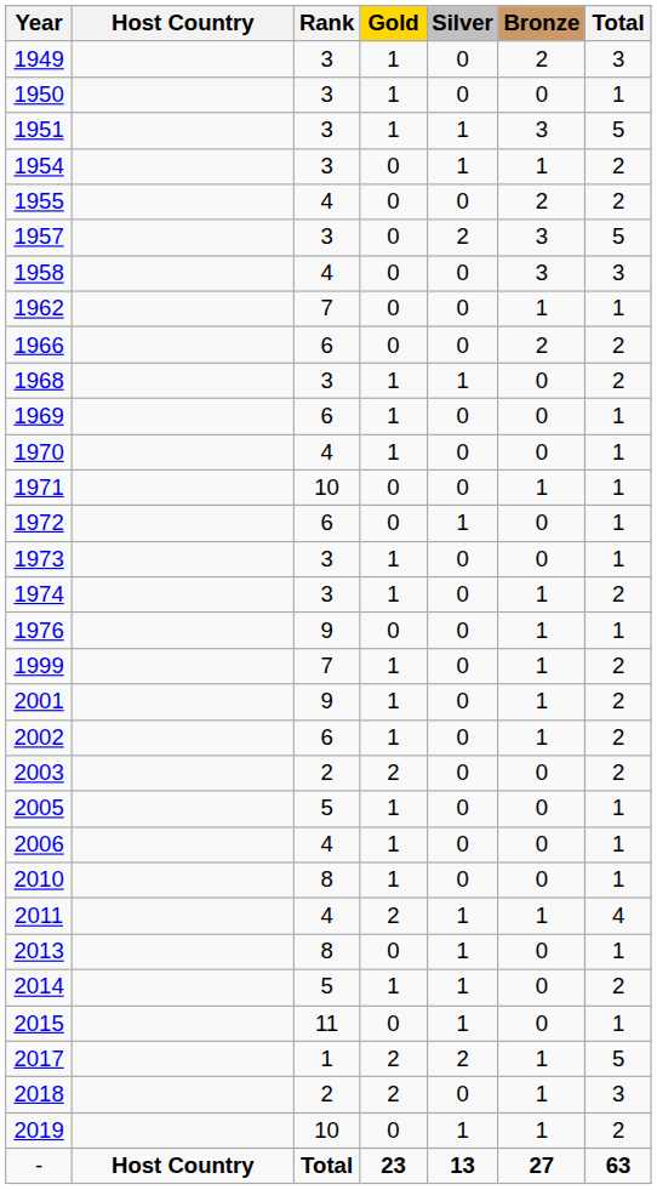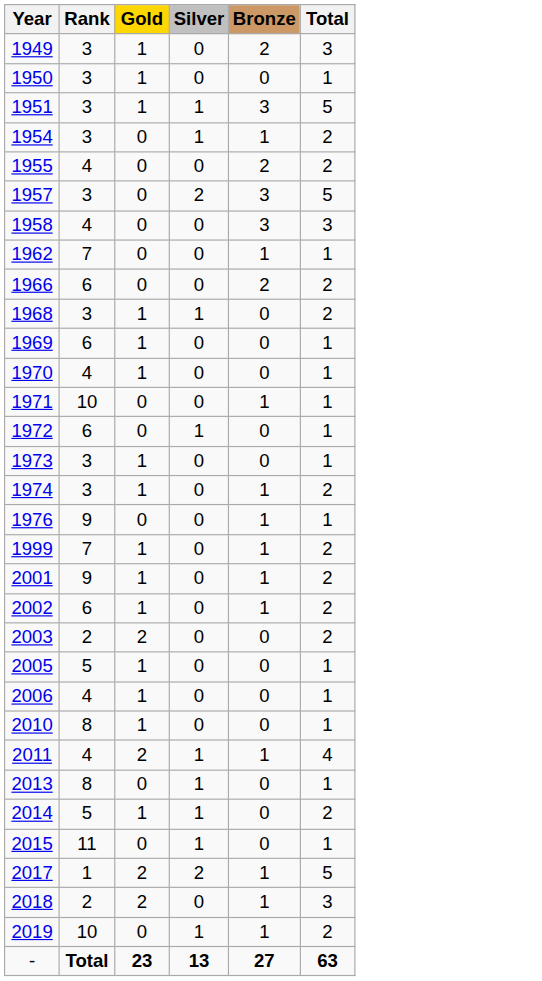- column: Host Country | Host Country
